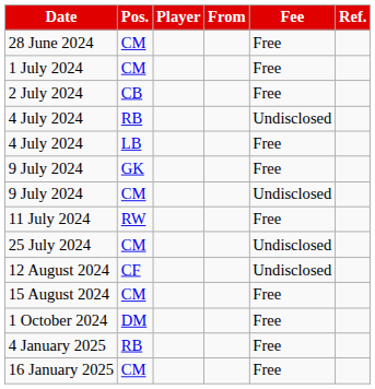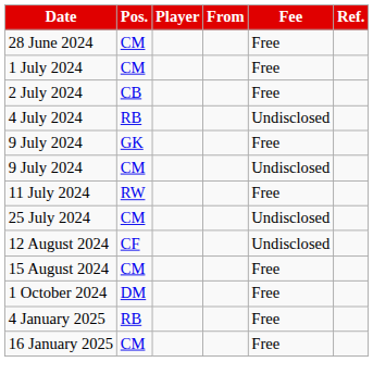- row: 4 July 2024 | LB | Free
